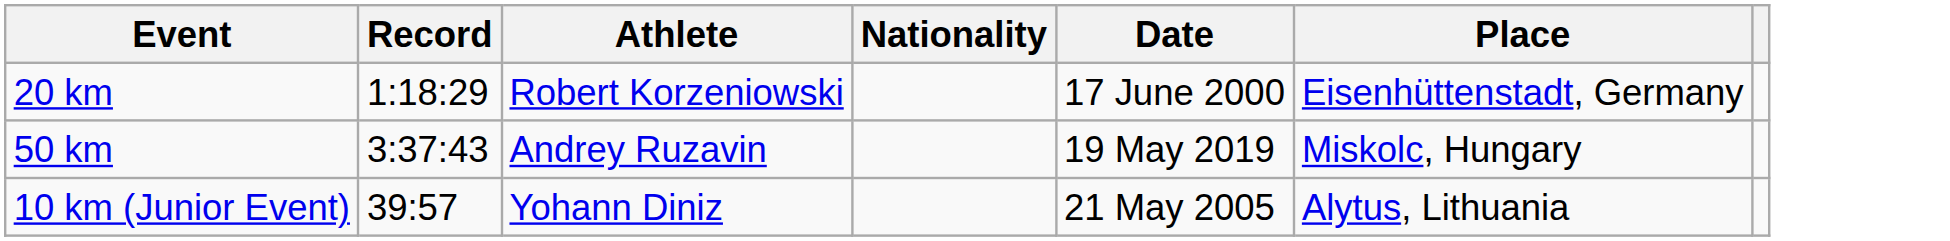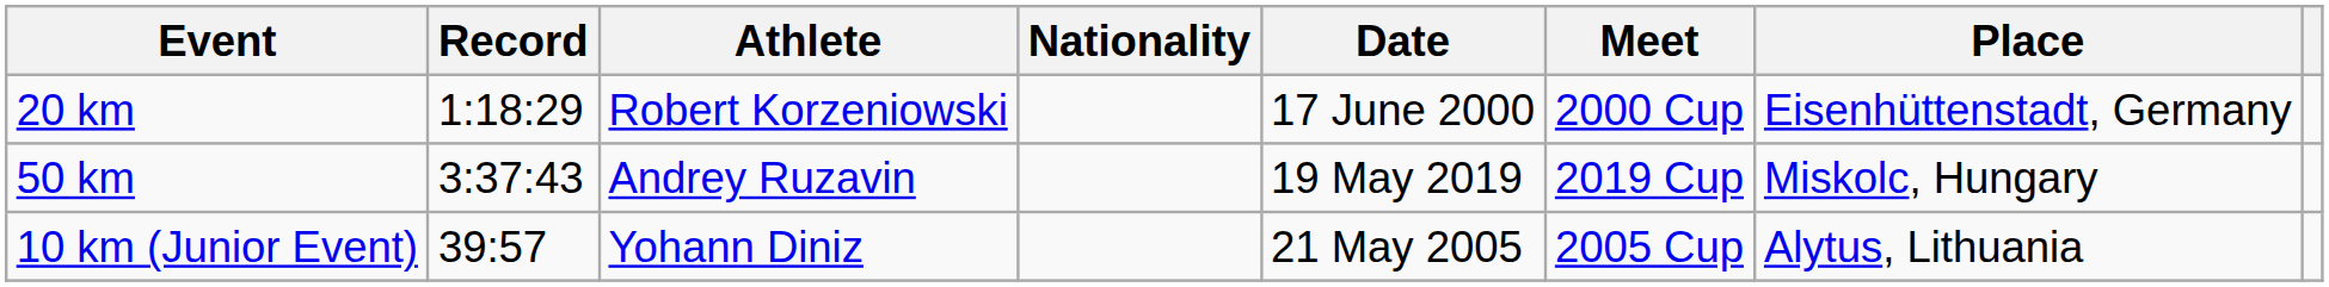+ column: Meet | 2000 Cup | 2019 Cup | 2005 Cup
